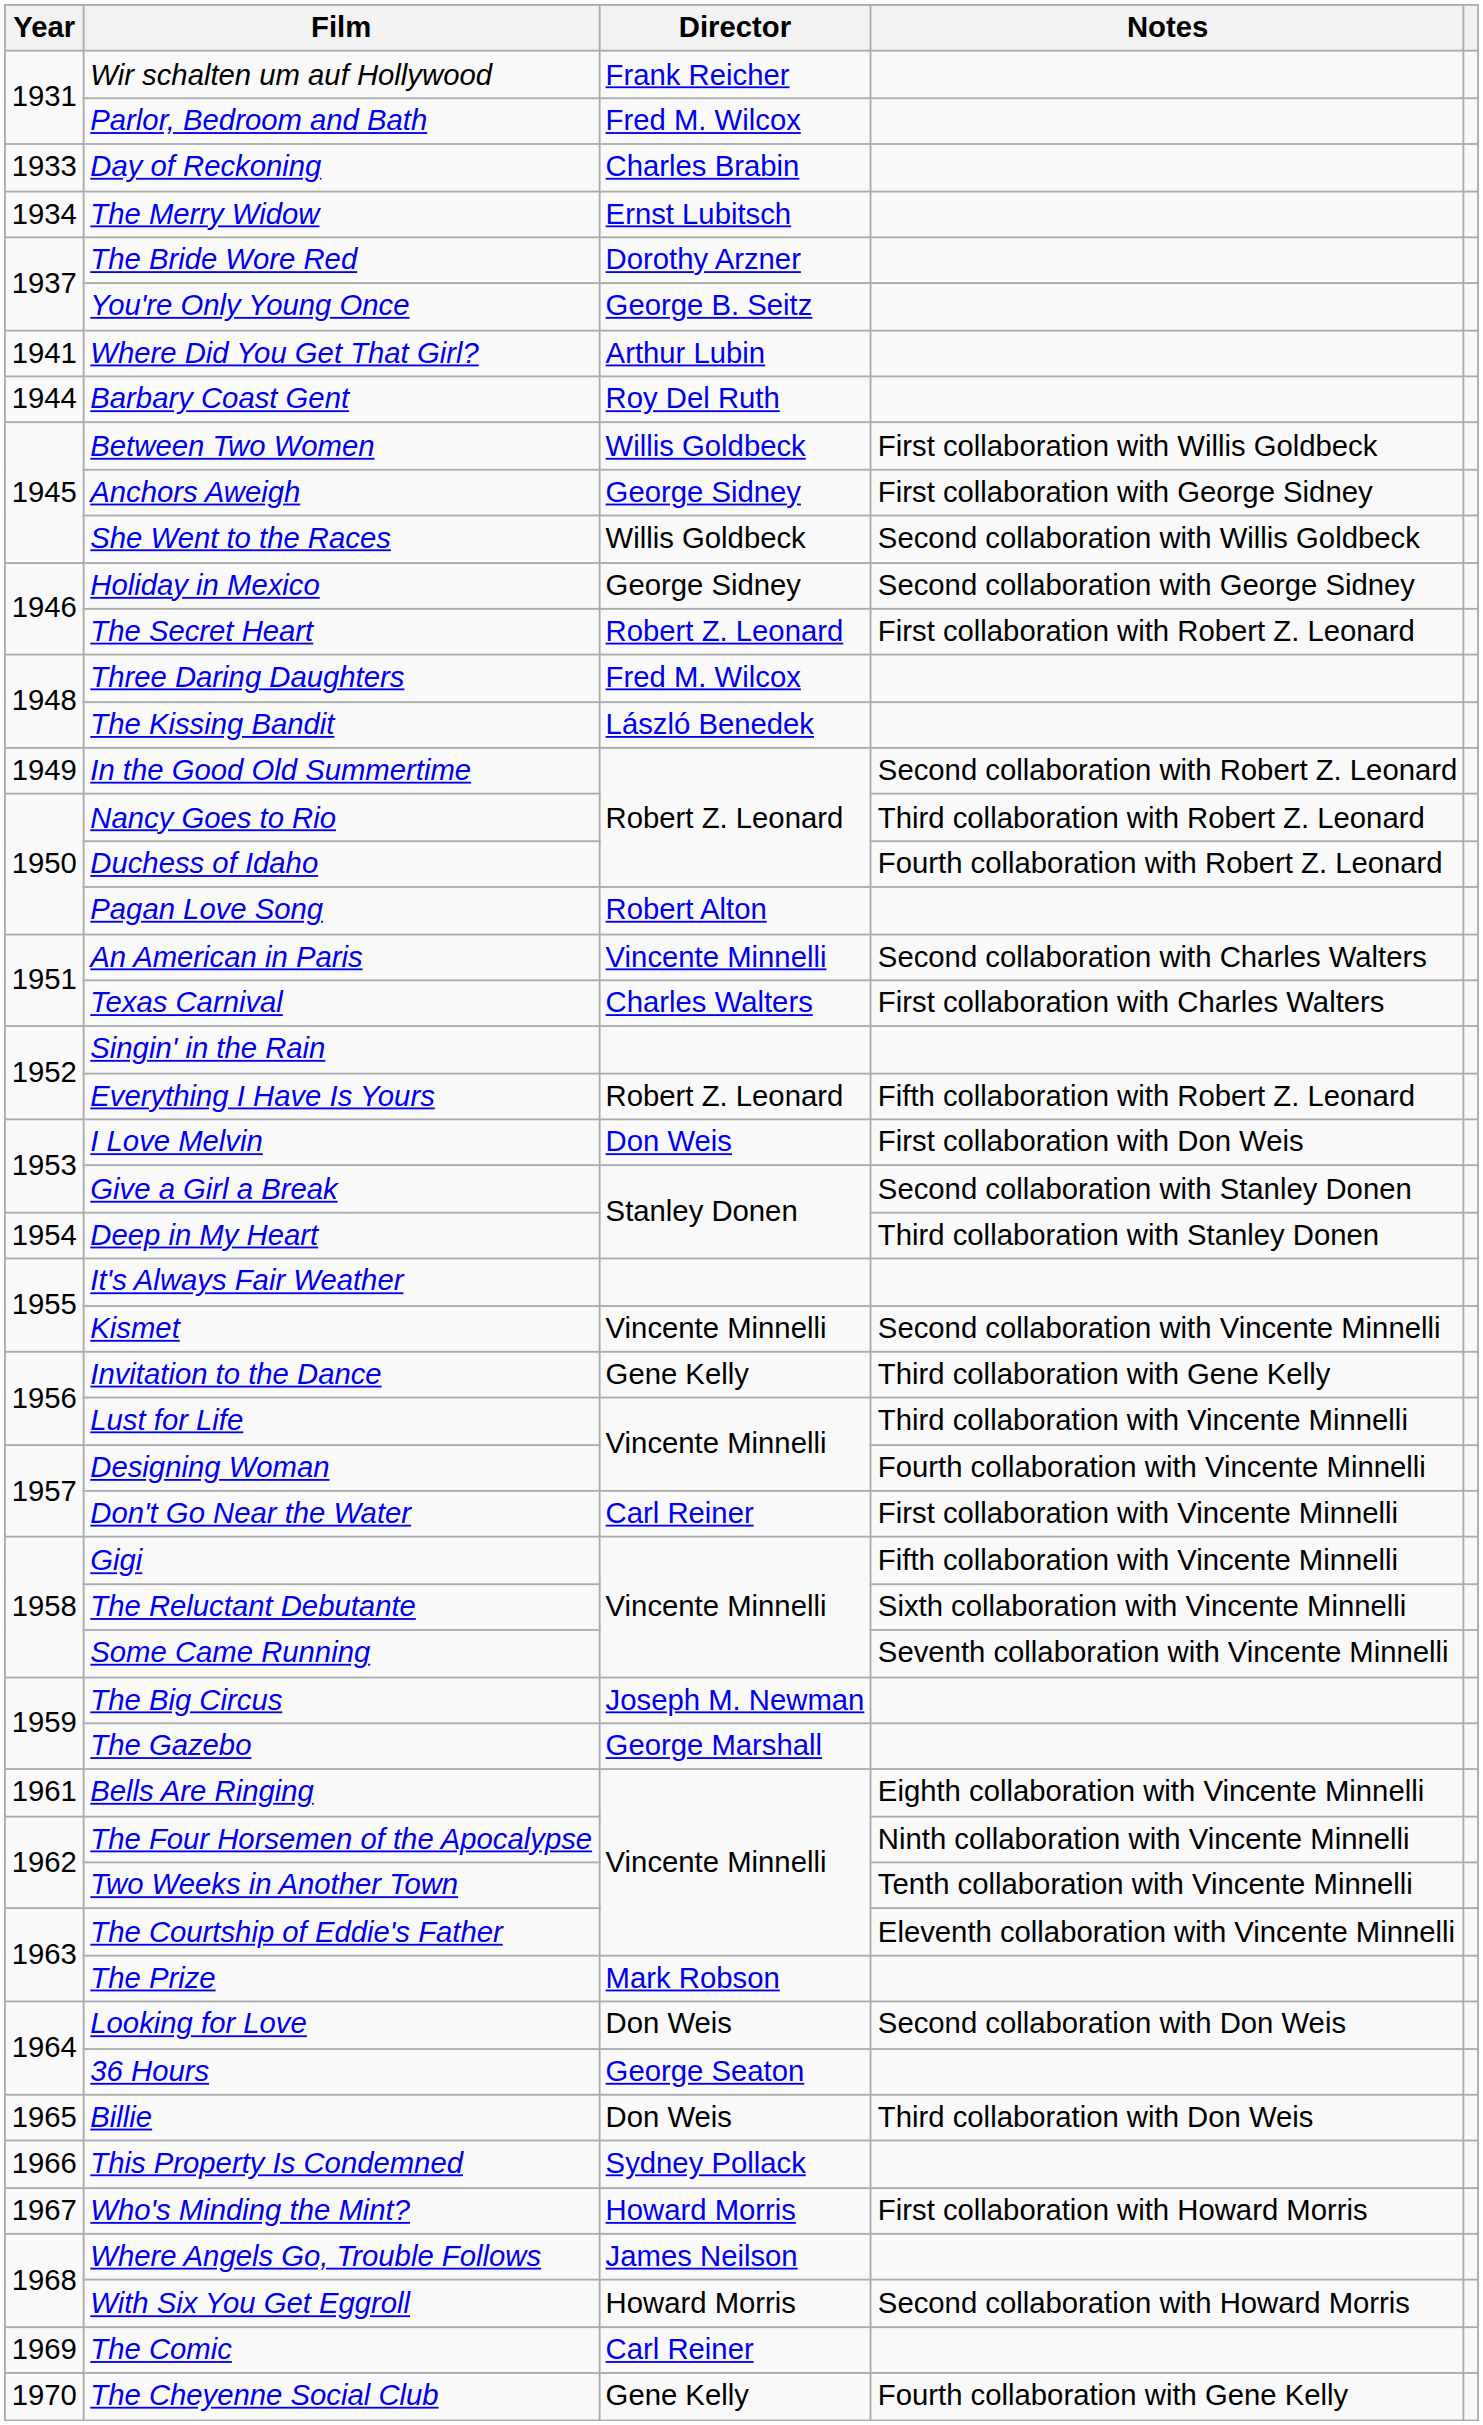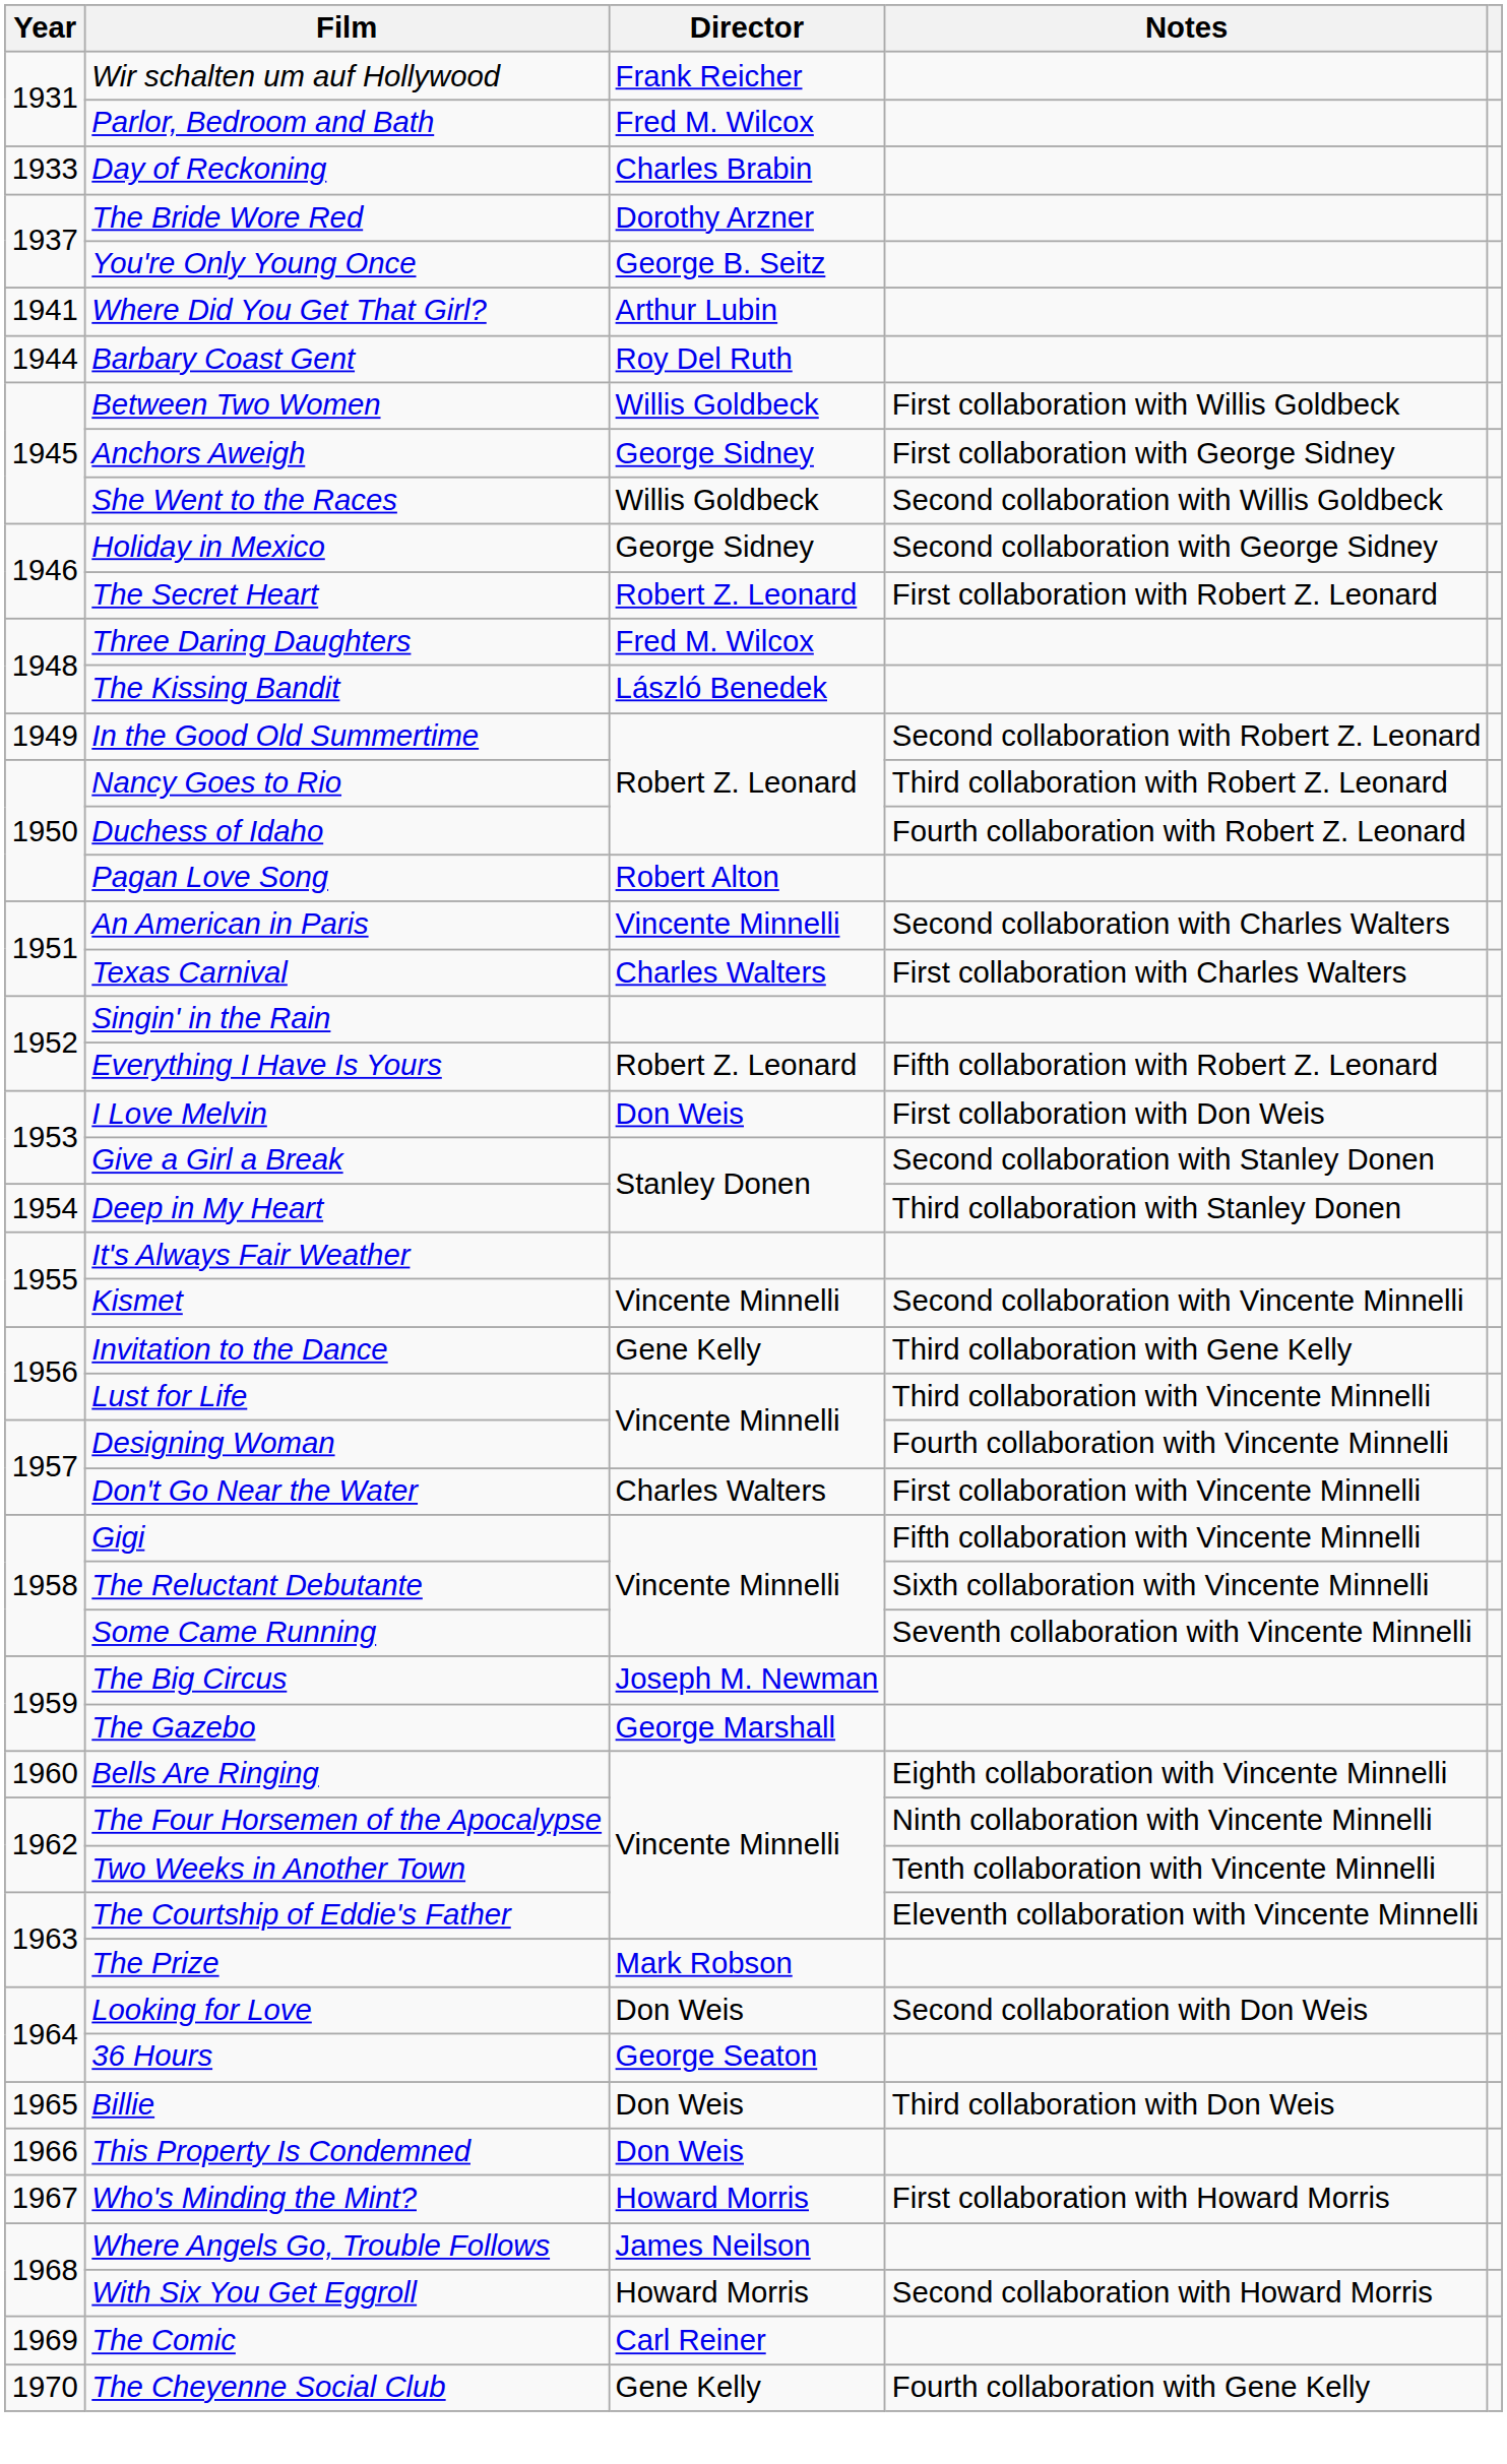- row: 1934 | The Merry Widow | Ernst Lubitsch
Don't Go Near the Water | Director: Carl Reiner -> Charles Walters
Bells Are Ringing | Year: 1961 -> 1960
This Property Is Condemned | Director: Sydney Pollack -> Don Weis
